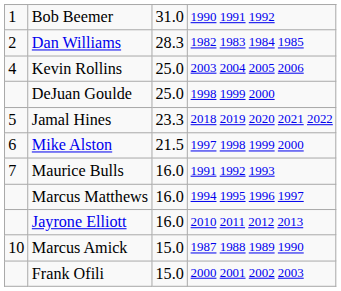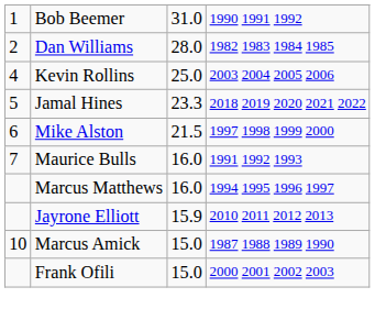Dan Williams | column 3: 28.3 -> 28.0
- row: DeJuan Goulde | 25.0 | 1998 1999 2000
Jayrone Elliott | column 3: 16.0 -> 15.9
